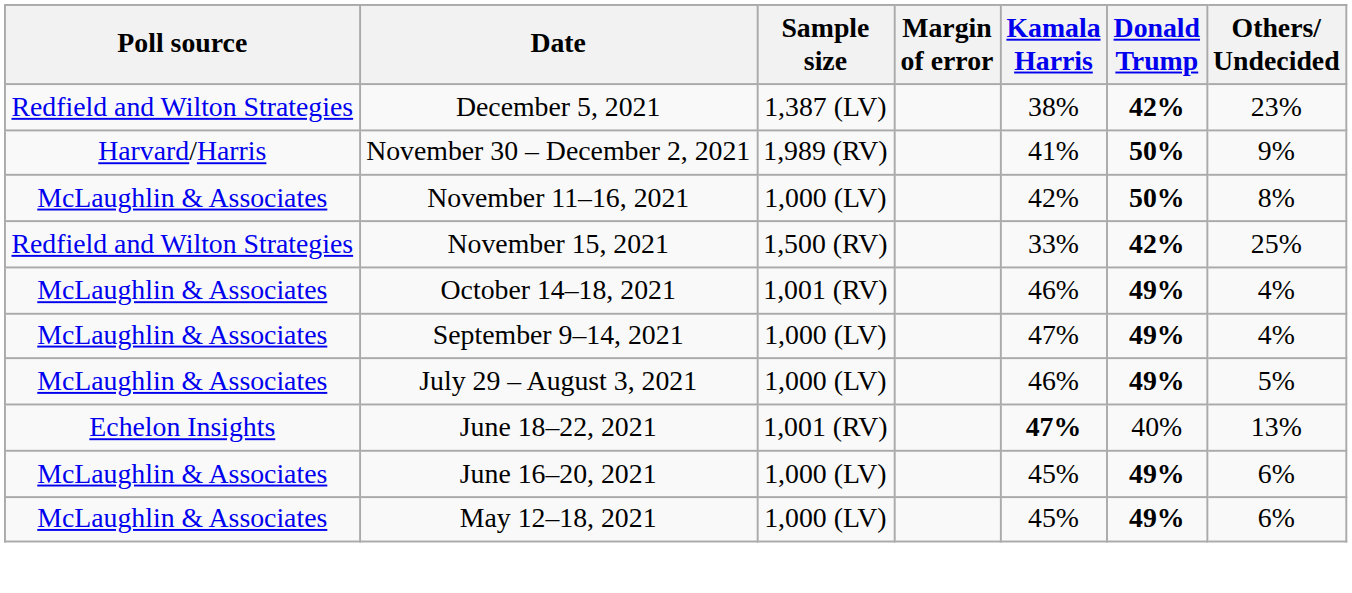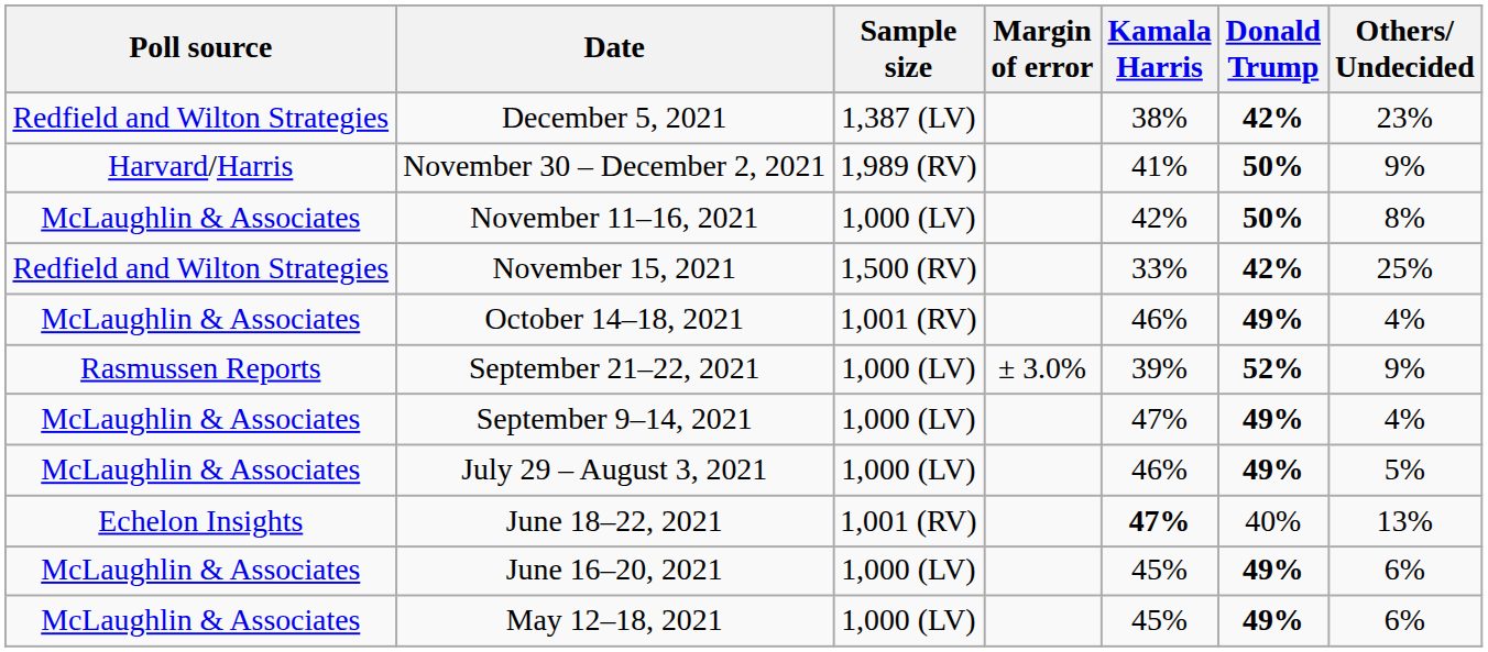+ row: Rasmussen Reports | September 21–22, 2021 | 1,000 (LV) | ± 3.0% | 39% | 52% | 9%
